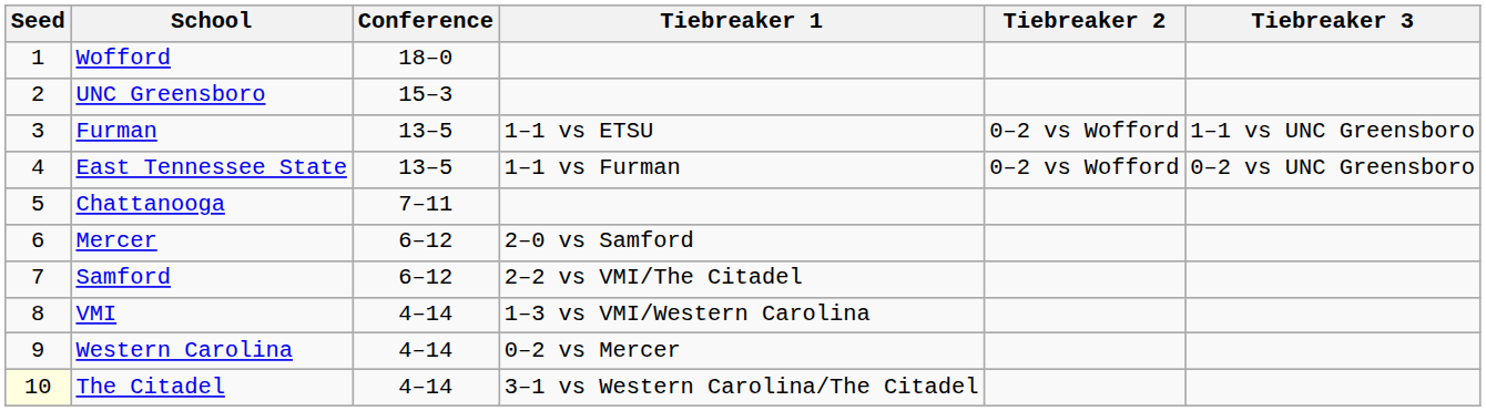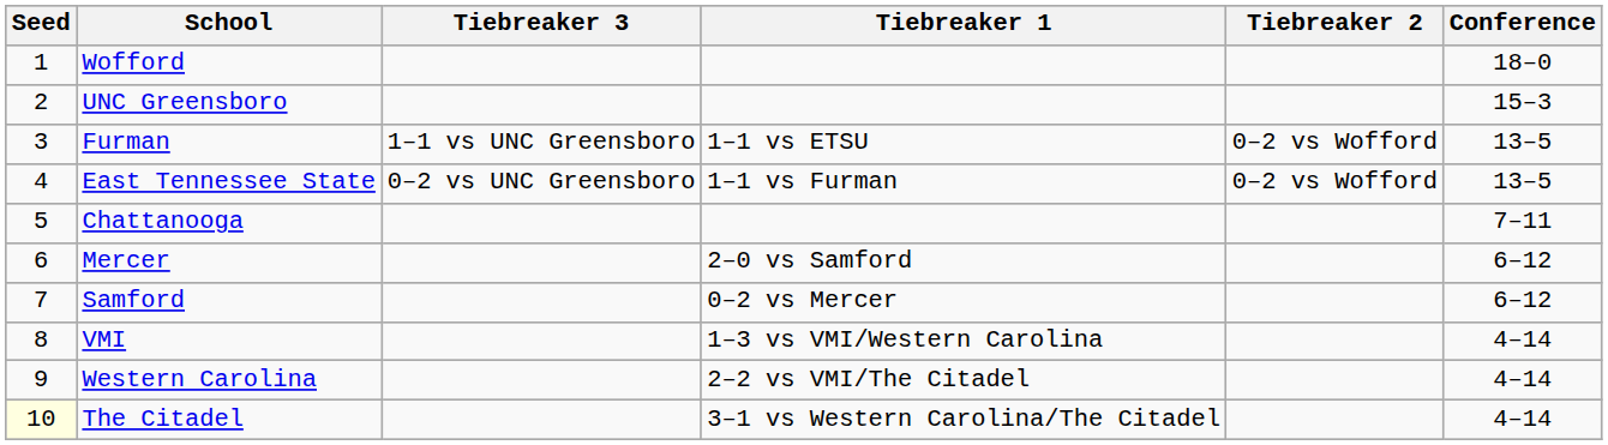columns swapped: Conference <-> Tiebreaker 3
Samford | Tiebreaker 1: 2–2 vs VMI/The Citadel -> 0–2 vs Mercer
Western Carolina | Tiebreaker 1: 0–2 vs Mercer -> 2–2 vs VMI/The Citadel
